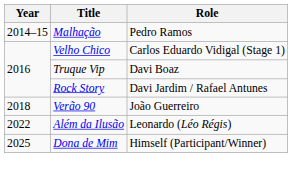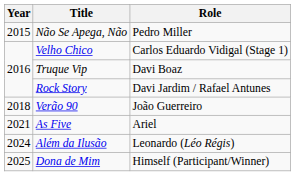- row: 2014–15 | Malhação | Pedro Ramos
+ row: 2015 | Não Se Apega, Não | Pedro Miller
+ row: 2021 | As Five | Ariel
Além da Ilusão | Year: 2022 -> 2024
